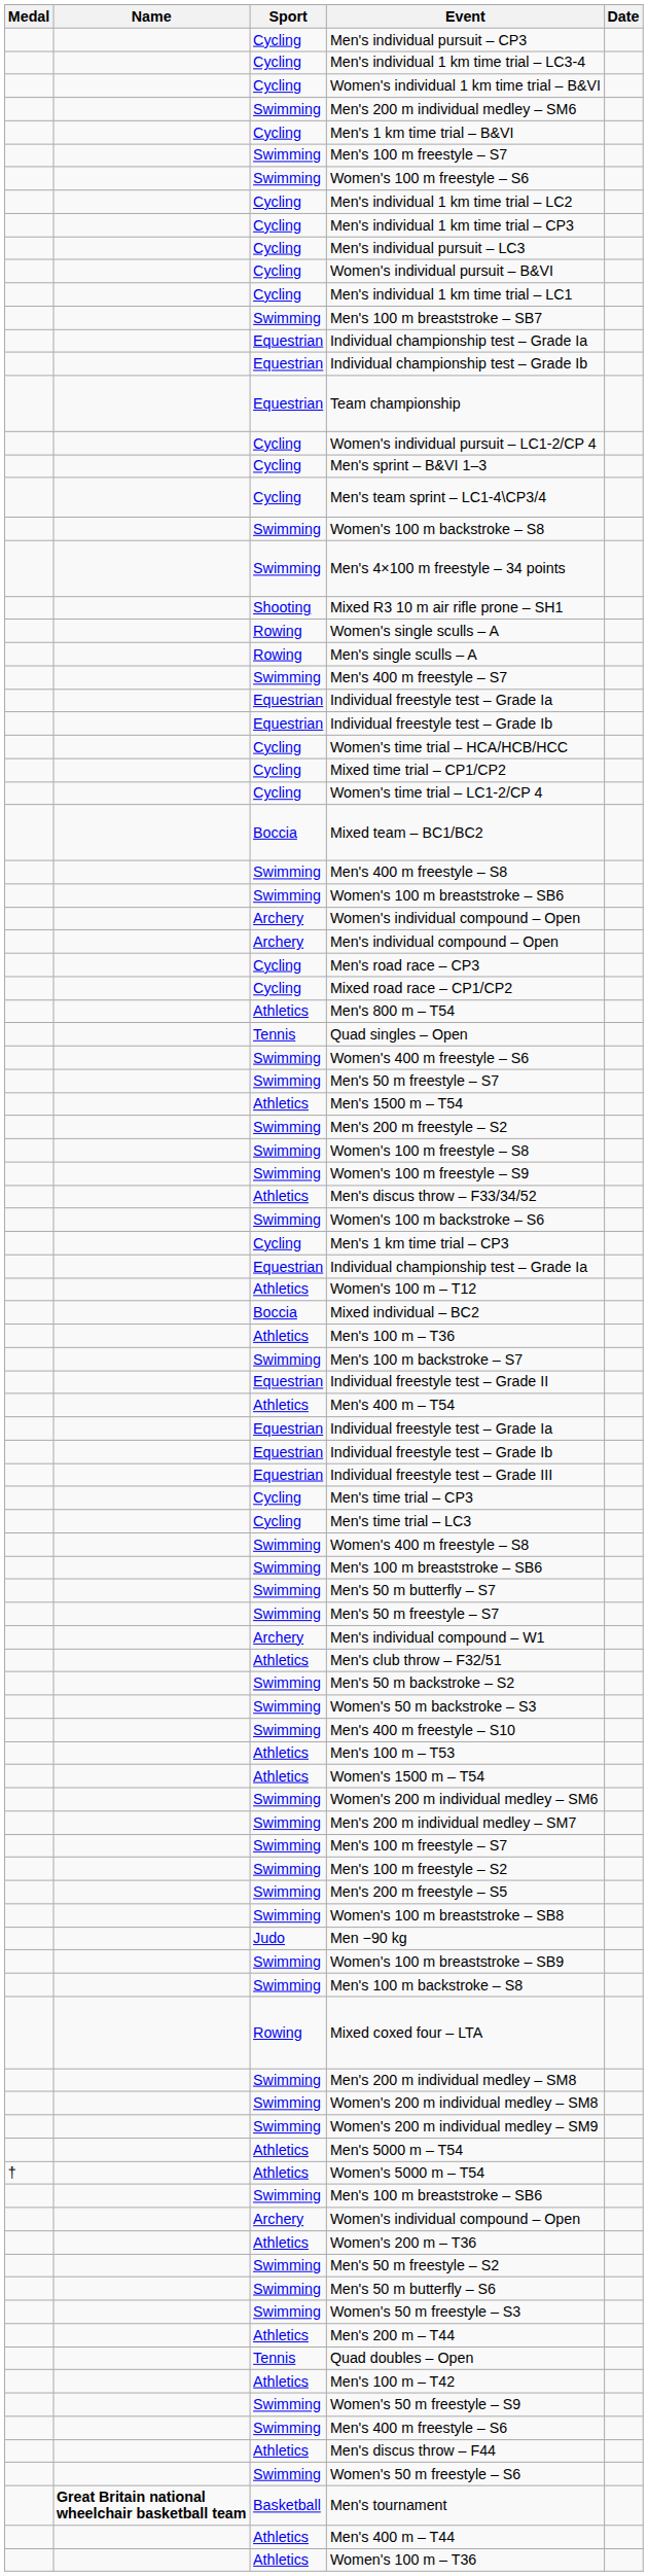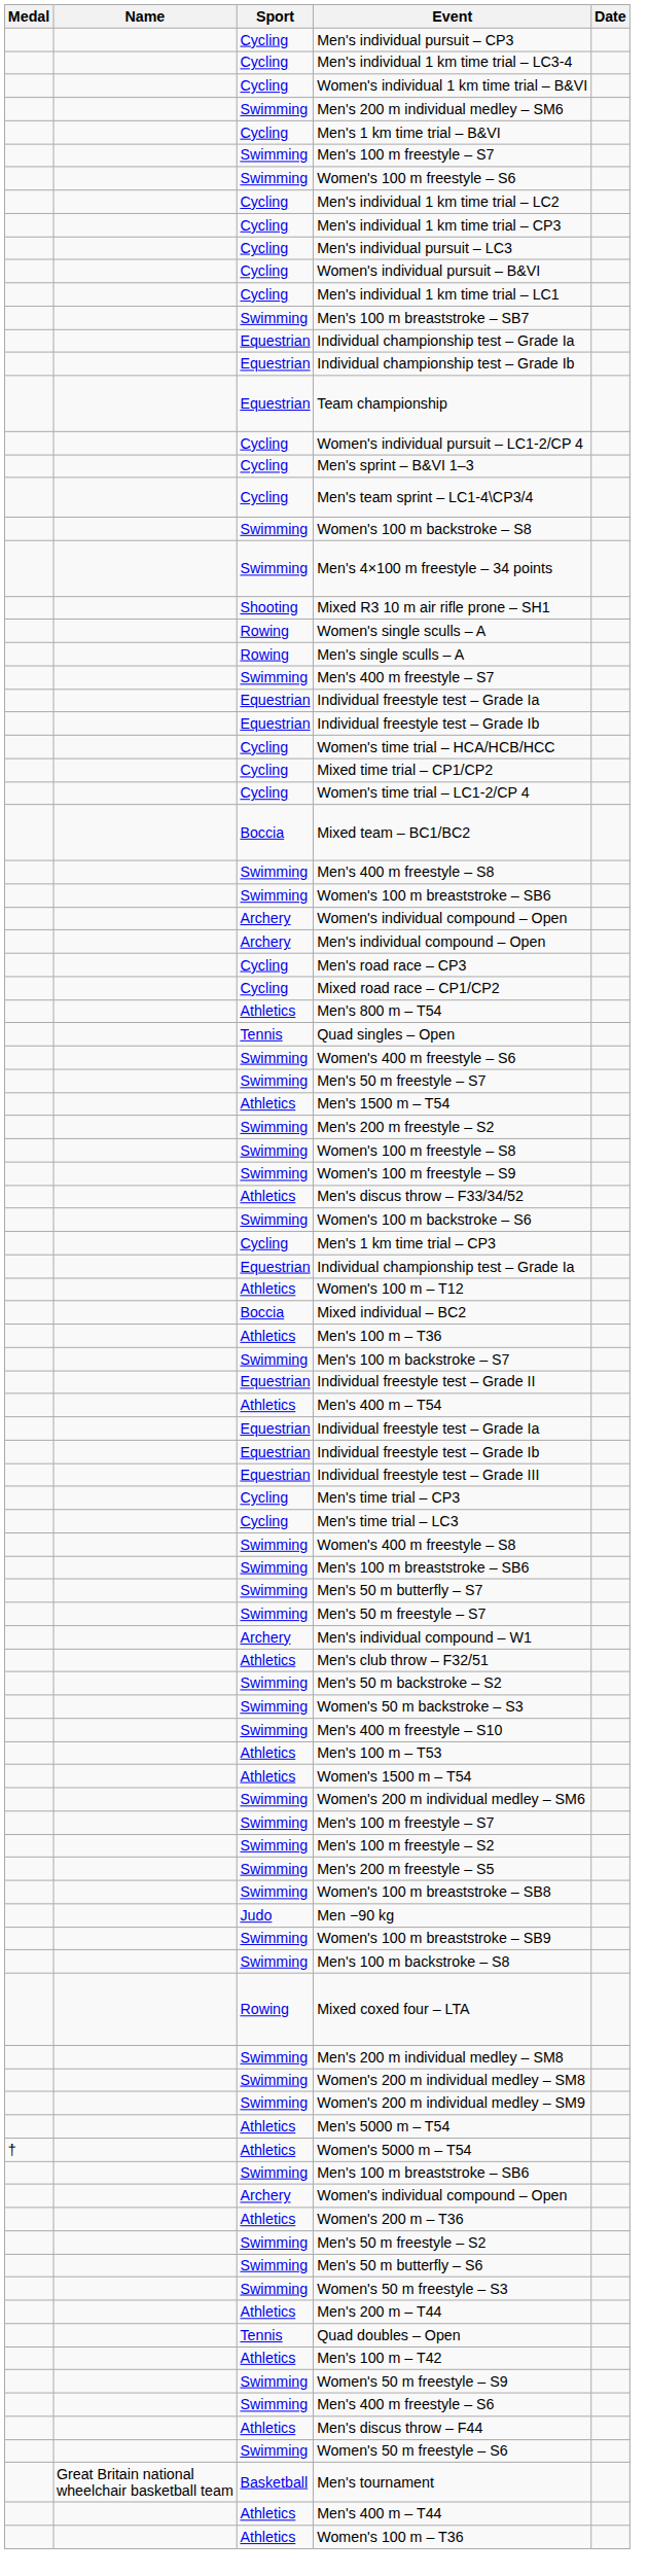- row: Swimming | Men's 200 m individual medley – SM7
Men's tournament | Name: bold -> normal
